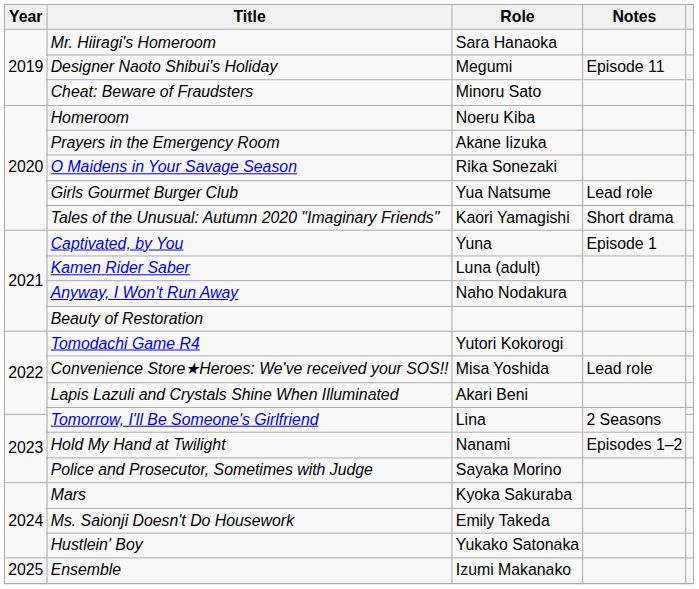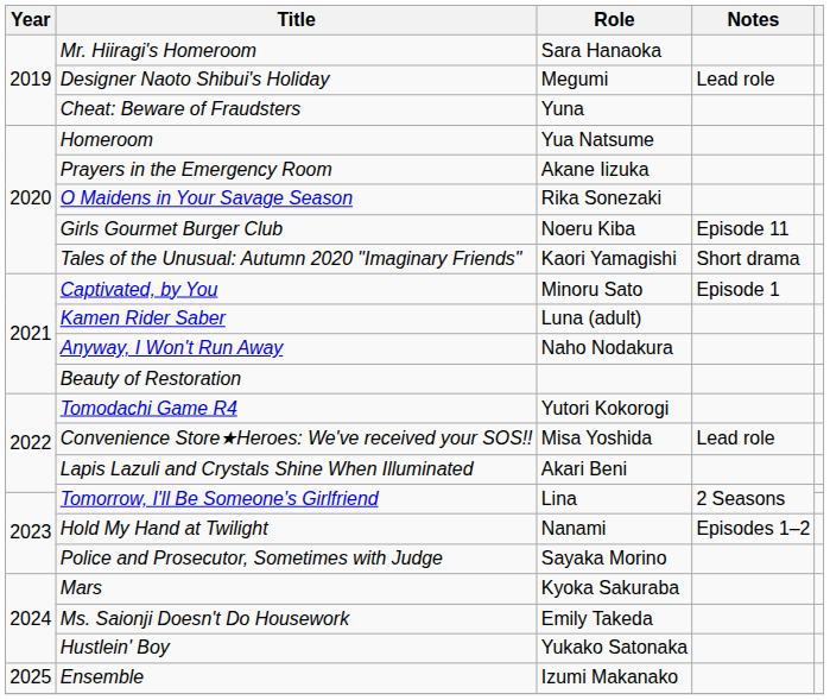Designer Naoto Shibui's Holiday | Notes: Episode 11 -> Lead role
Cheat: Beware of Fraudsters | Role: Minoru Sato -> Yuna
Homeroom | Role: Noeru Kiba -> Yua Natsume
Girls Gourmet Burger Club | Role: Yua Natsume -> Noeru Kiba
Girls Gourmet Burger Club | Notes: Lead role -> Episode 11
Captivated, by You | Role: Yuna -> Minoru Sato
